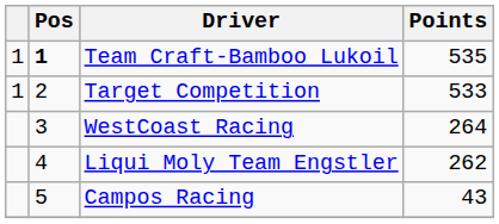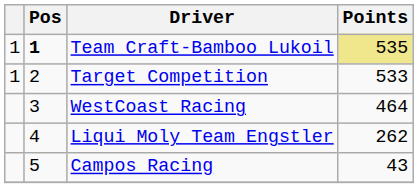Team Craft-Bamboo Lukoil | Points: no background -> khaki background
WestCoast Racing | Points: 264 -> 464
